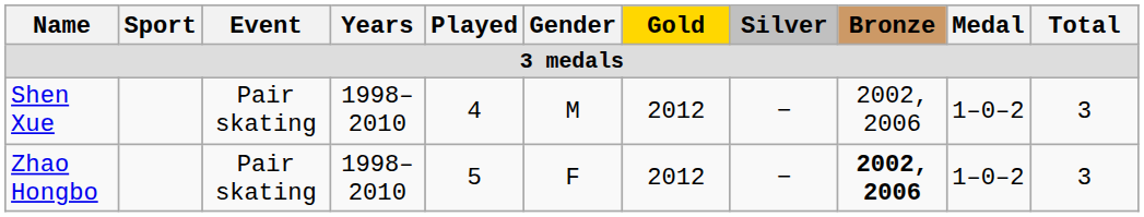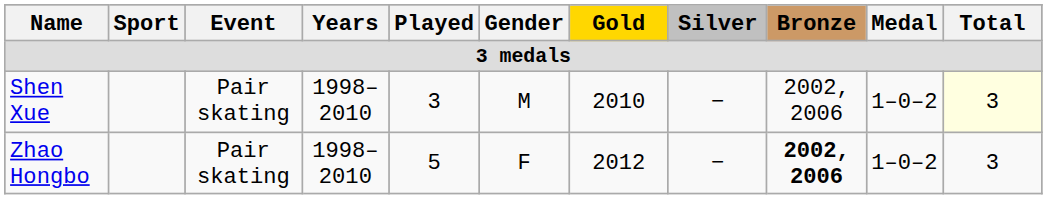Shen Xue | Played: 4 -> 3
Shen Xue | Gold: 2012 -> 2010
Shen Xue | Total: no background -> lightyellow background
